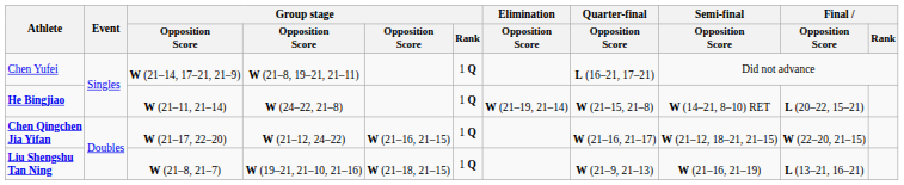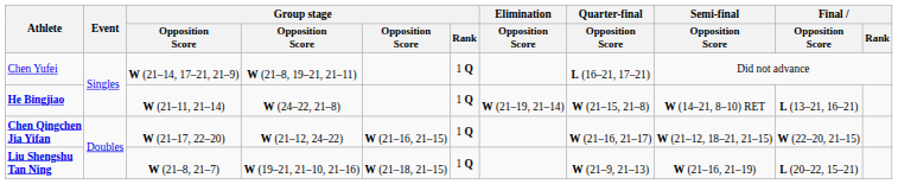He Bingjiao | Final / Opposition Score: L (20–22, 15–21) -> L (13–21, 16–21)
Liu Shengshu Tan Ning | Final / Opposition Score: L (13–21, 16–21) -> L (20–22, 15–21)
